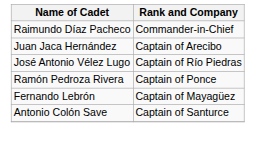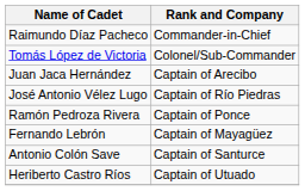+ row: Tomás López de Victoria | Colonel/Sub-Commander
+ row: Heriberto Castro Ríos | Captain of Utuado
